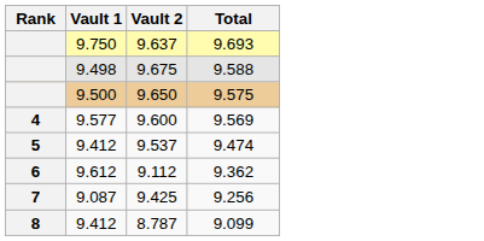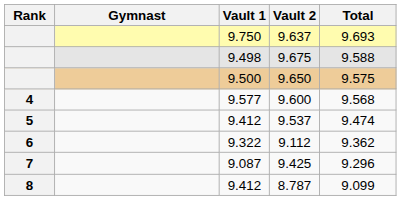+ column: Gymnast
9.600 | Total: 9.569 -> 9.568
9.112 | Vault 1: 9.612 -> 9.322
9.425 | Total: 9.256 -> 9.296
